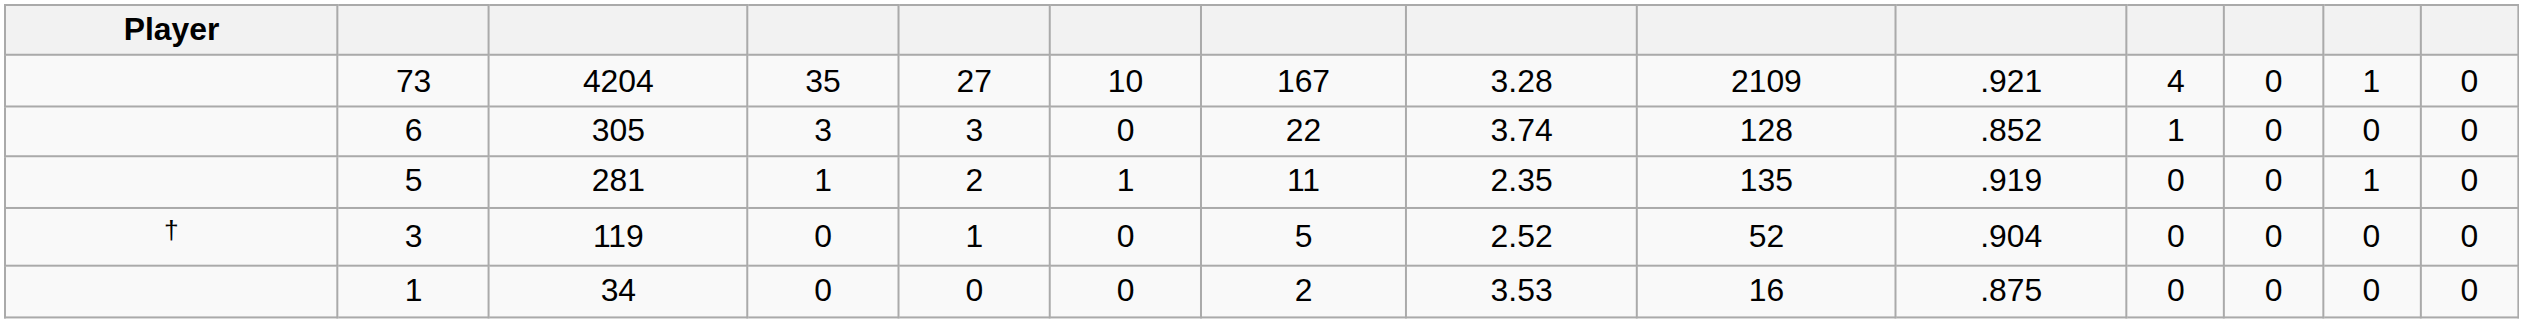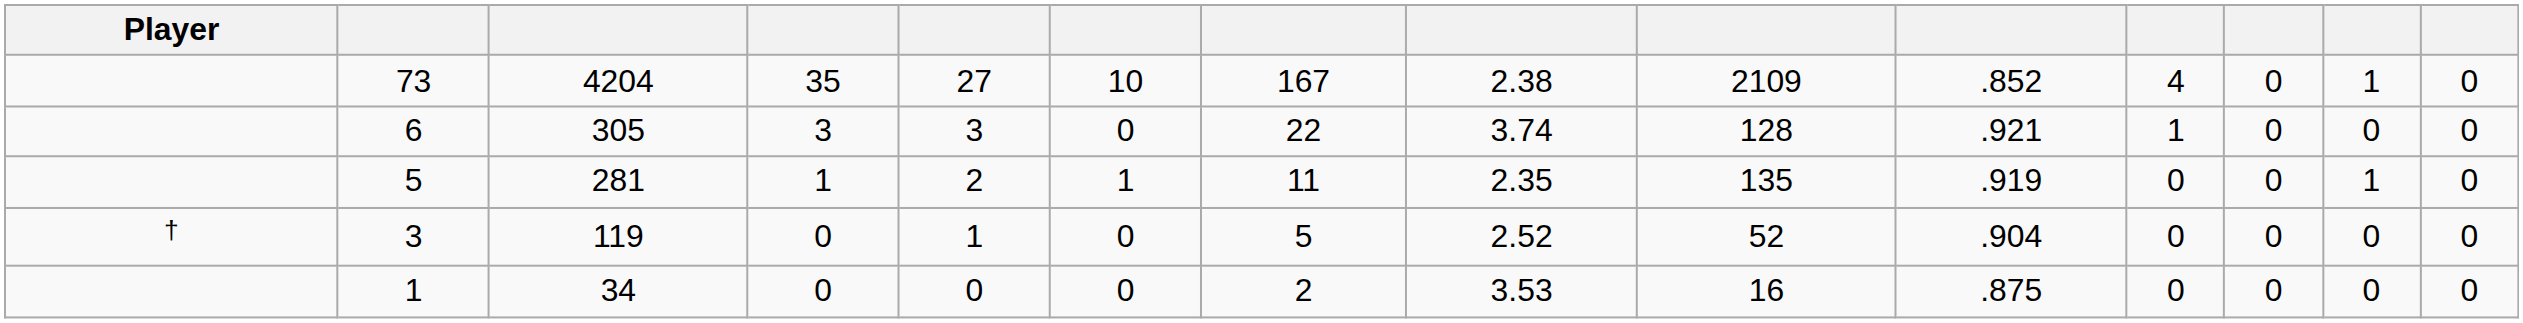73 | column 8: 3.28 -> 2.38
73 | column 10: .921 -> .852
6 | column 10: .852 -> .921
